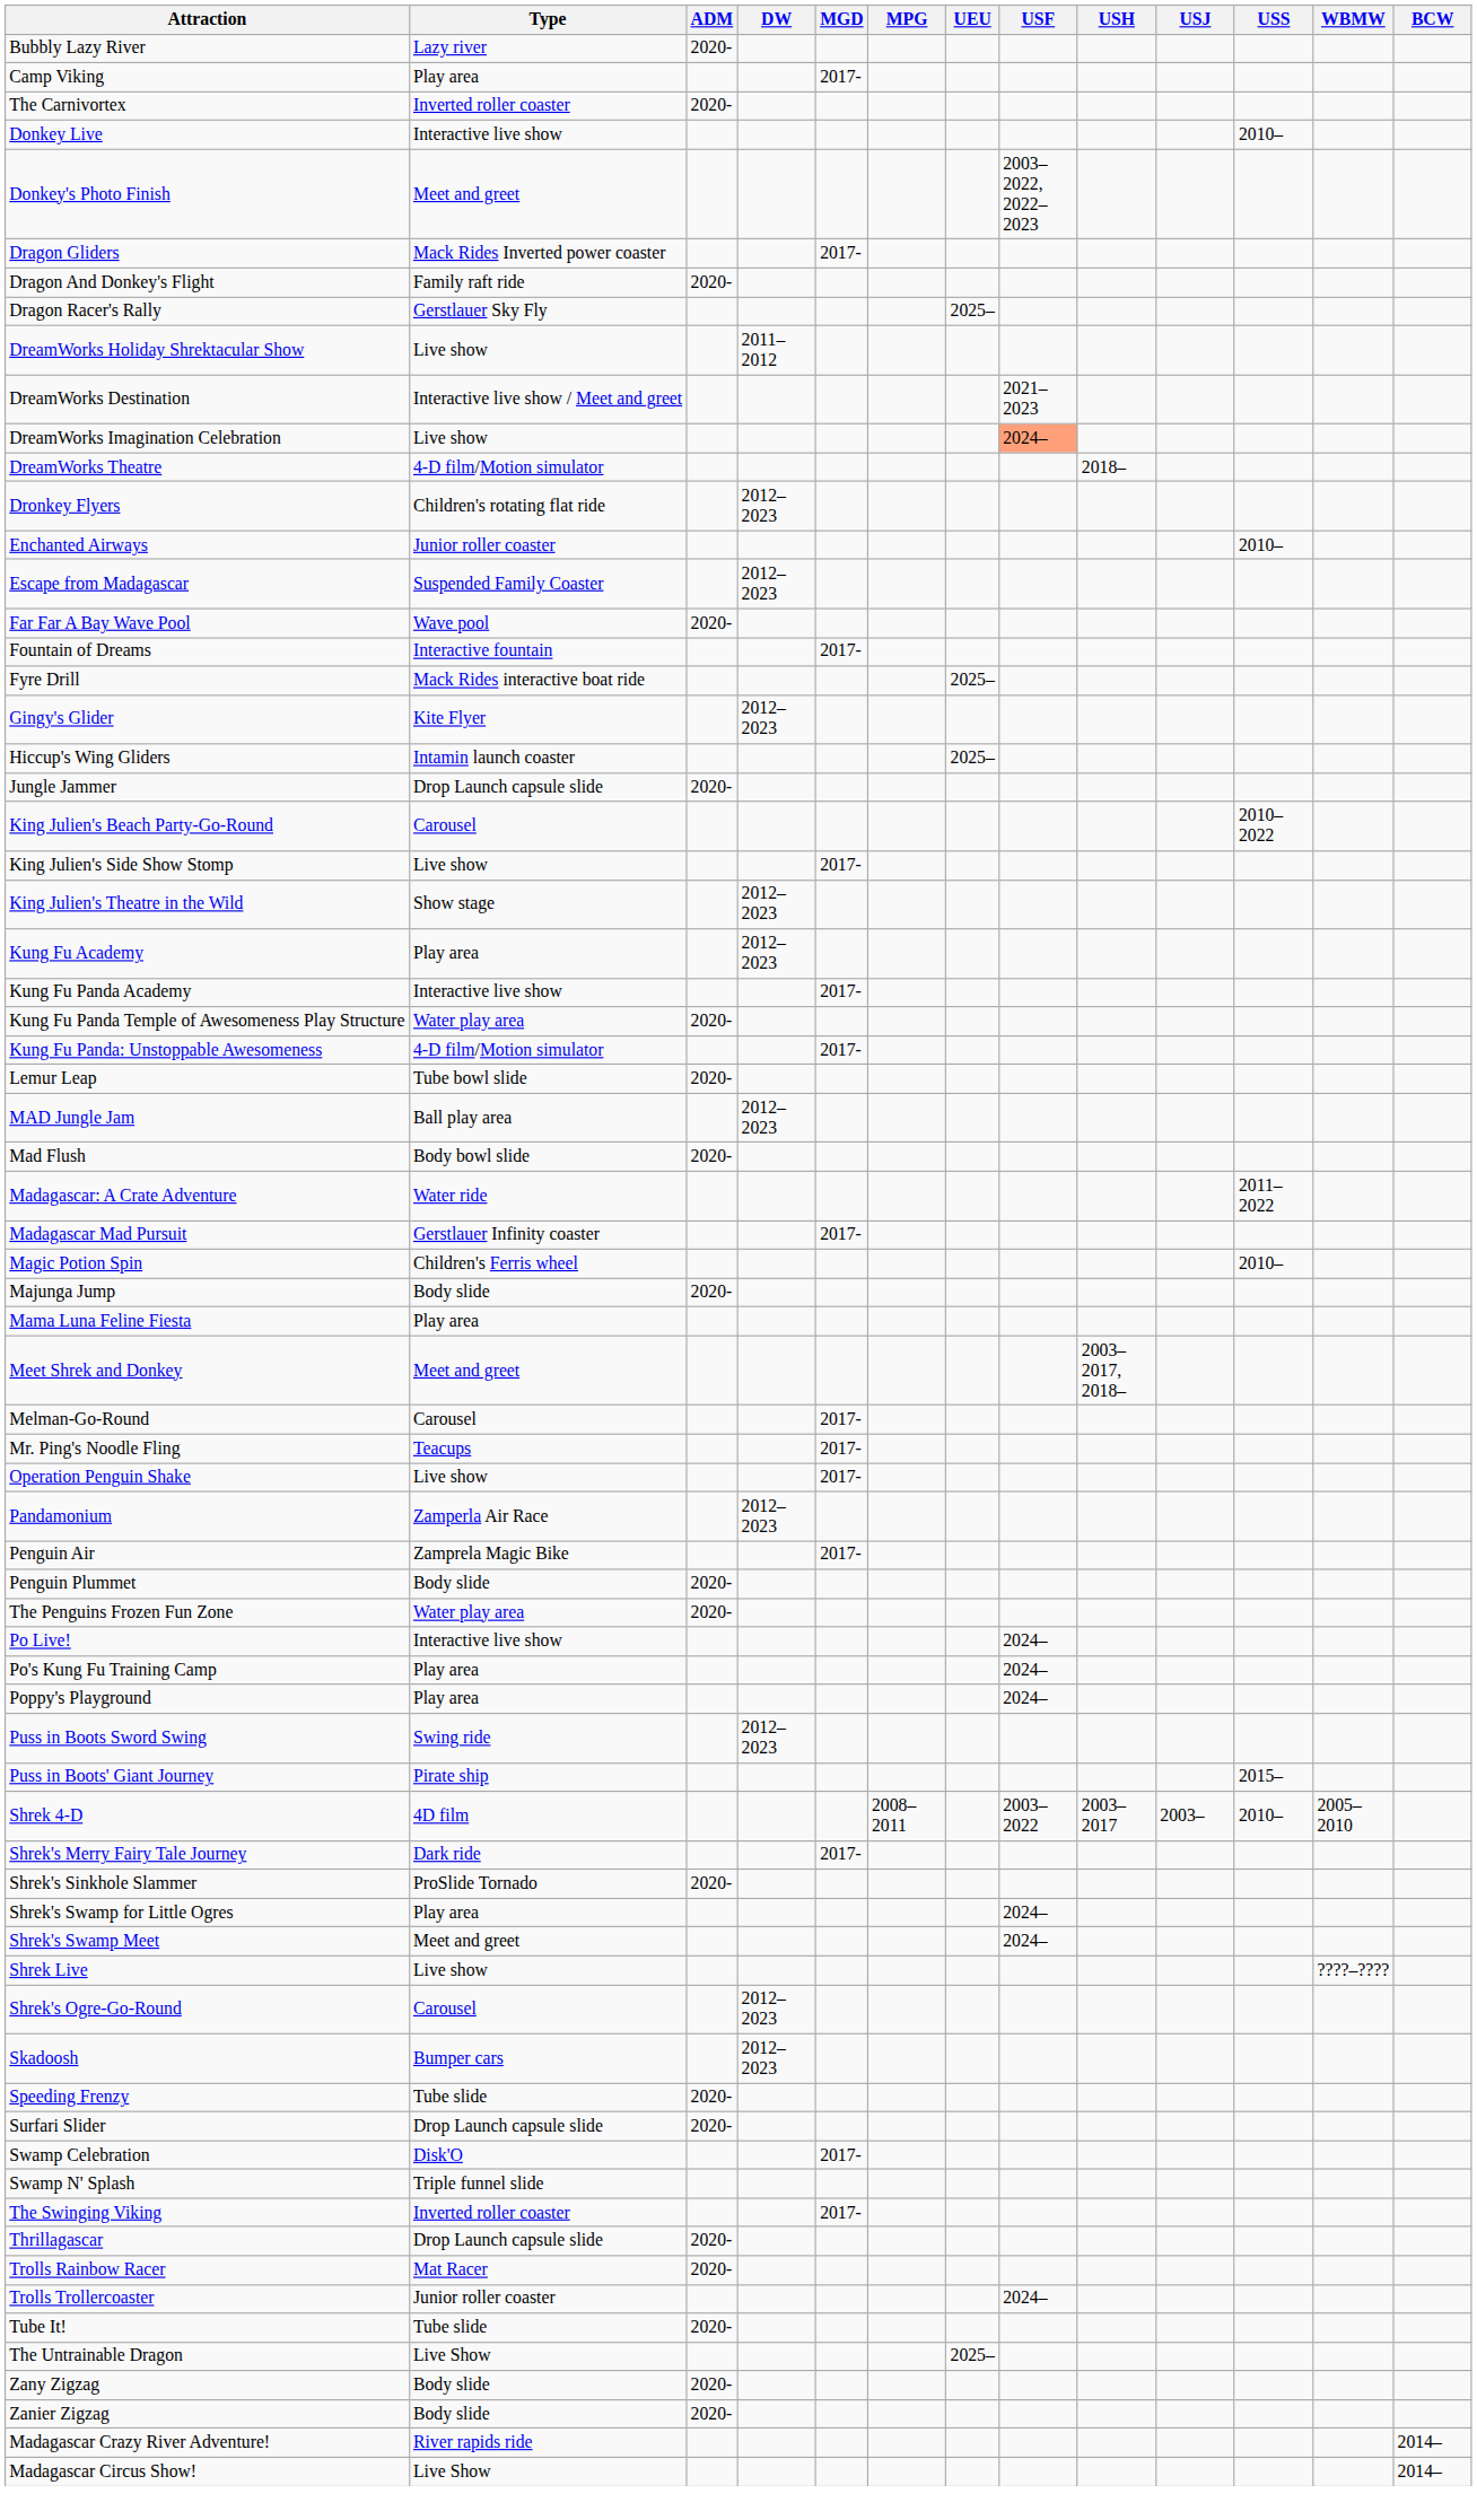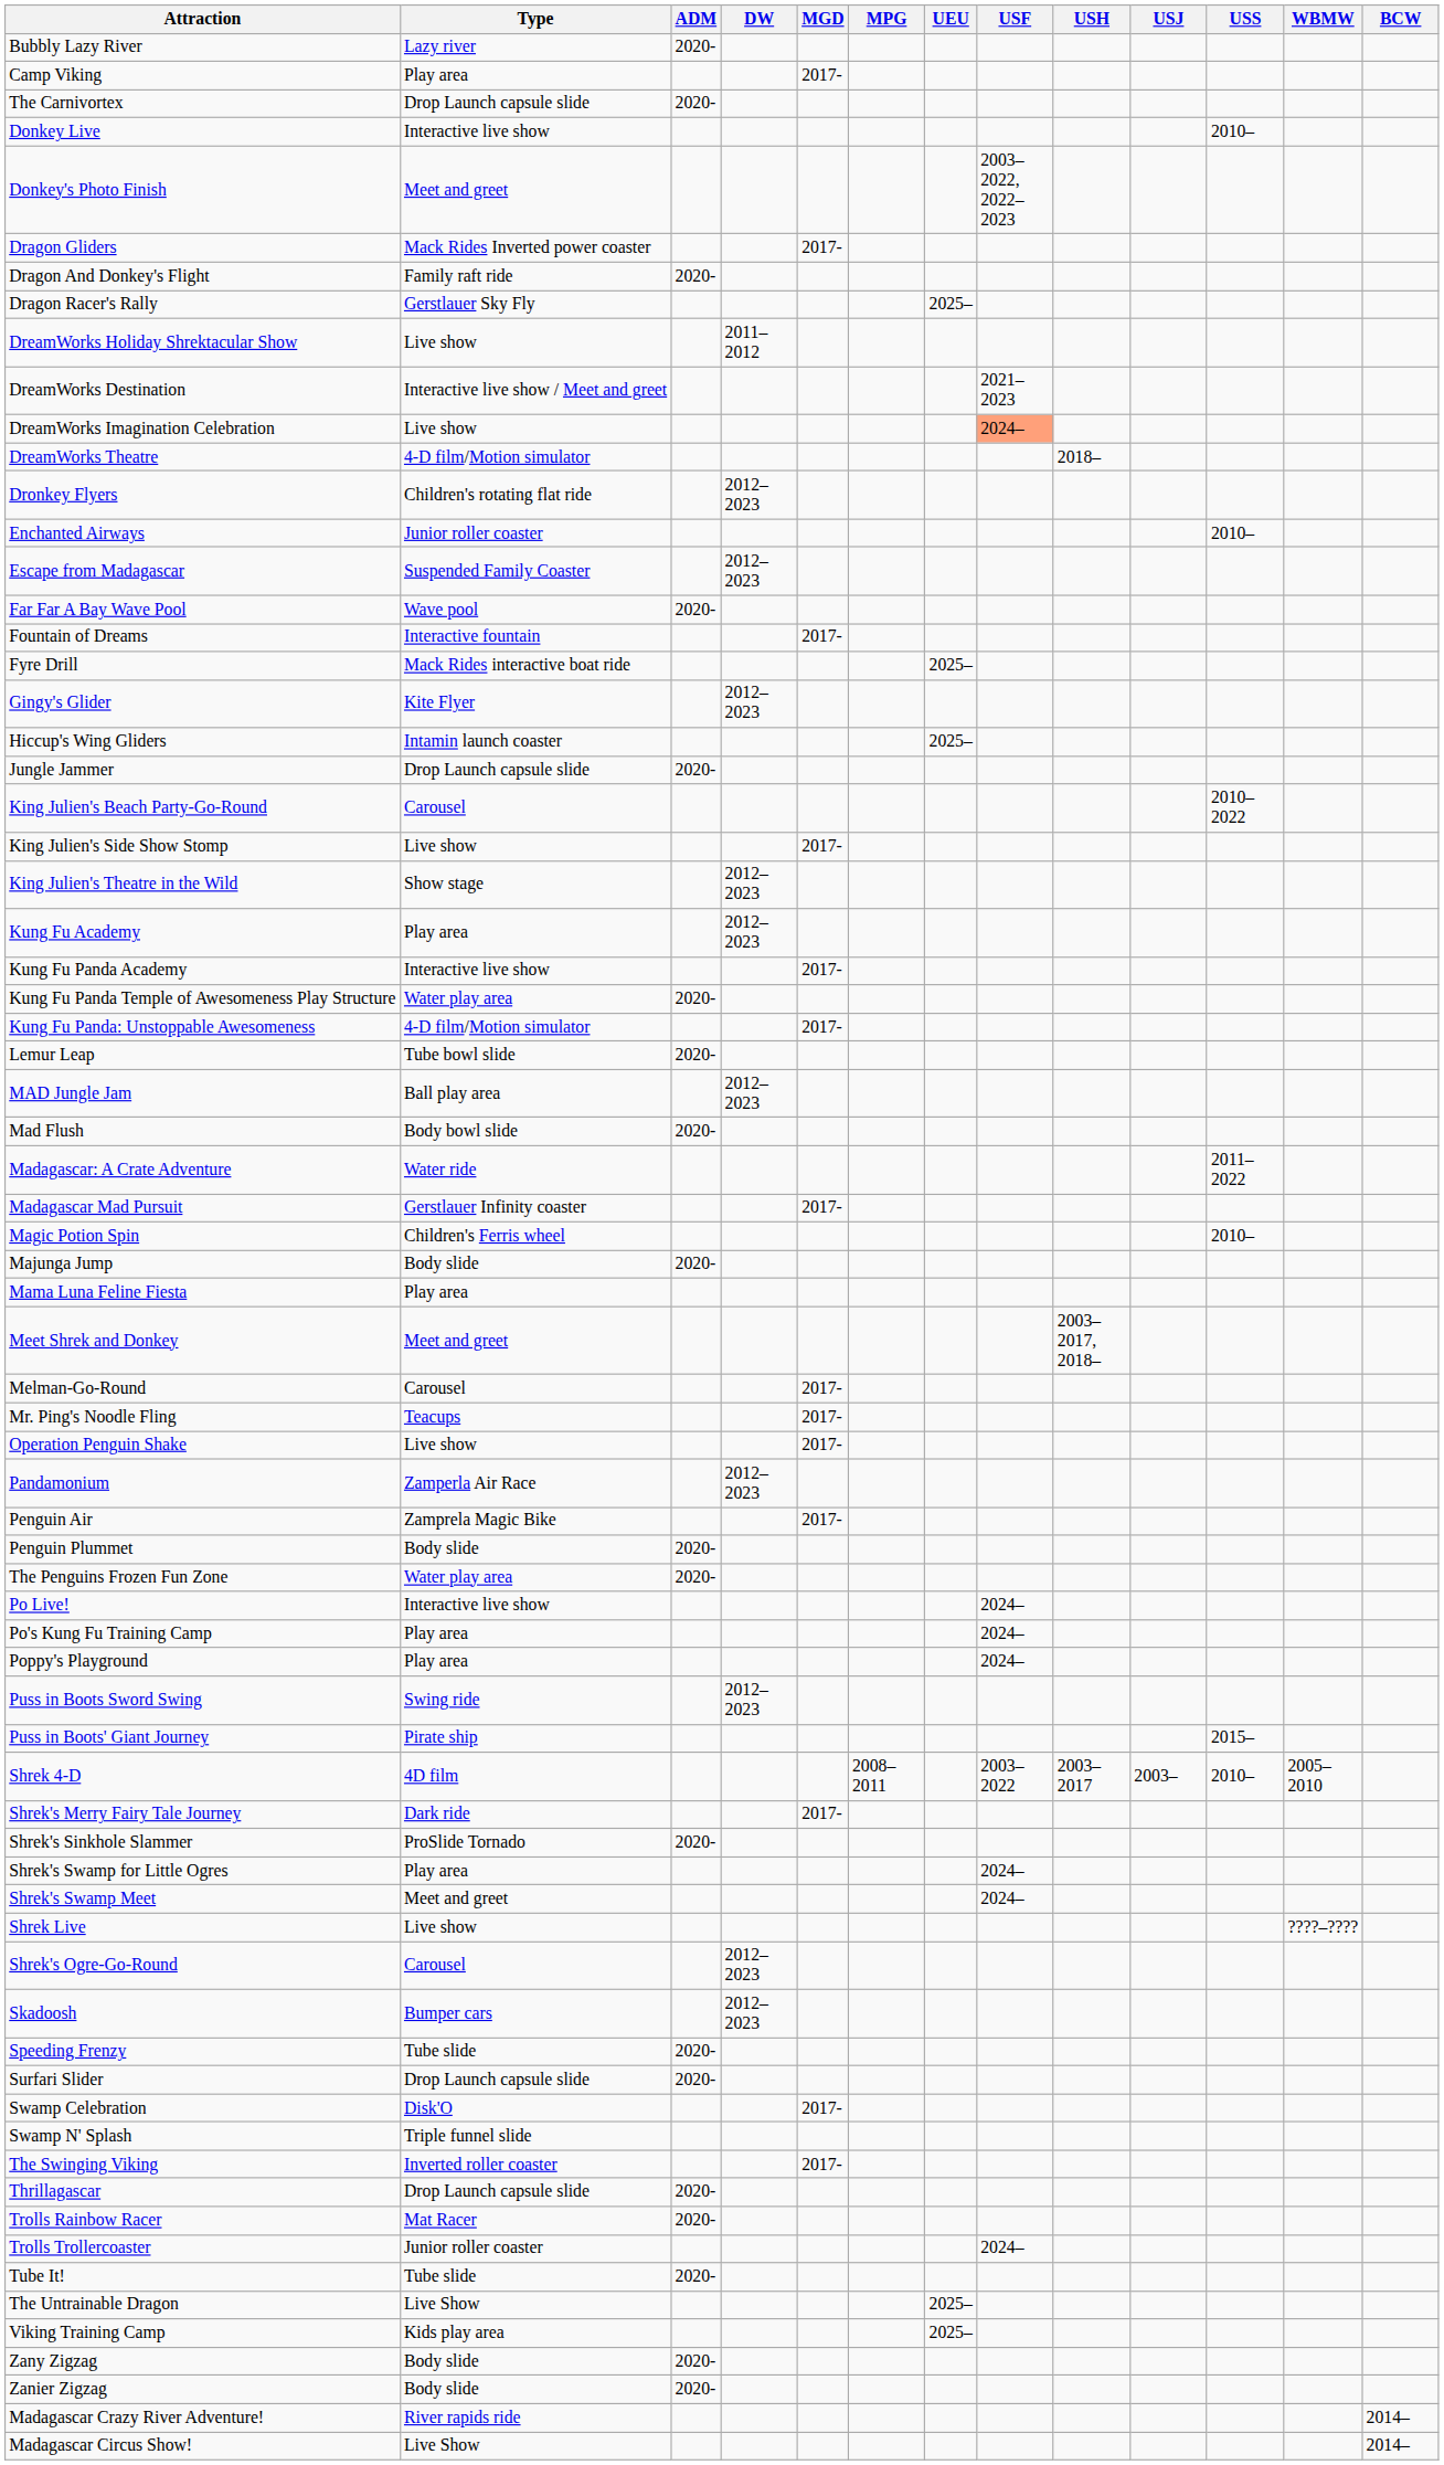The Carnivortex | Type: Inverted roller coaster -> Drop Launch capsule slide
+ row: Viking Training Camp | Kids play area | 2025–
